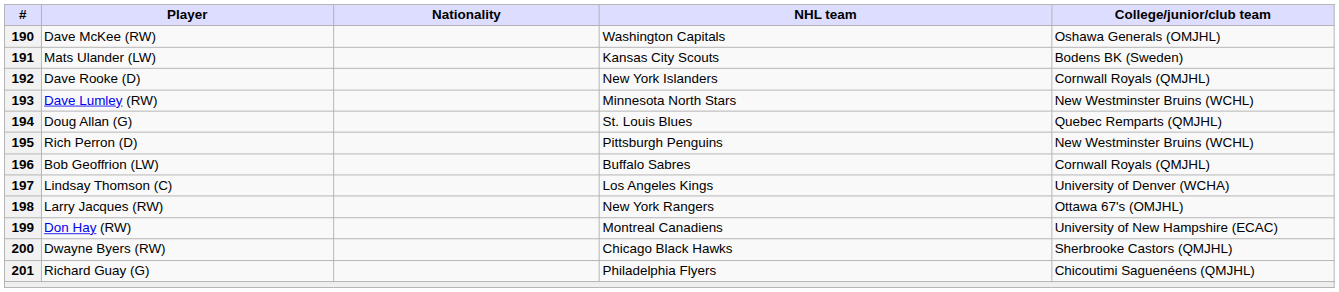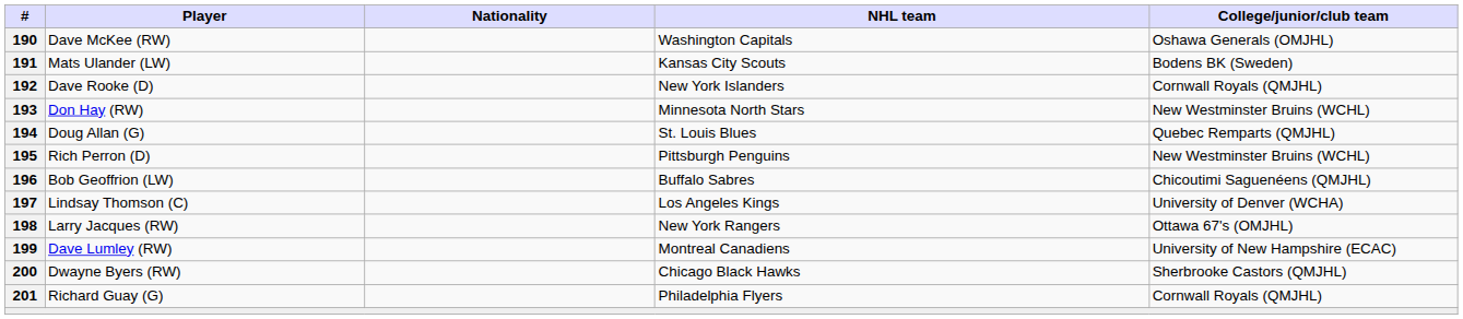193 | Player: Dave Lumley (RW) -> Don Hay (RW)
196 | College/junior/club team: Cornwall Royals (QMJHL) -> Chicoutimi Saguenéens (QMJHL)
199 | Player: Don Hay (RW) -> Dave Lumley (RW)
201 | College/junior/club team: Chicoutimi Saguenéens (QMJHL) -> Cornwall Royals (QMJHL)
